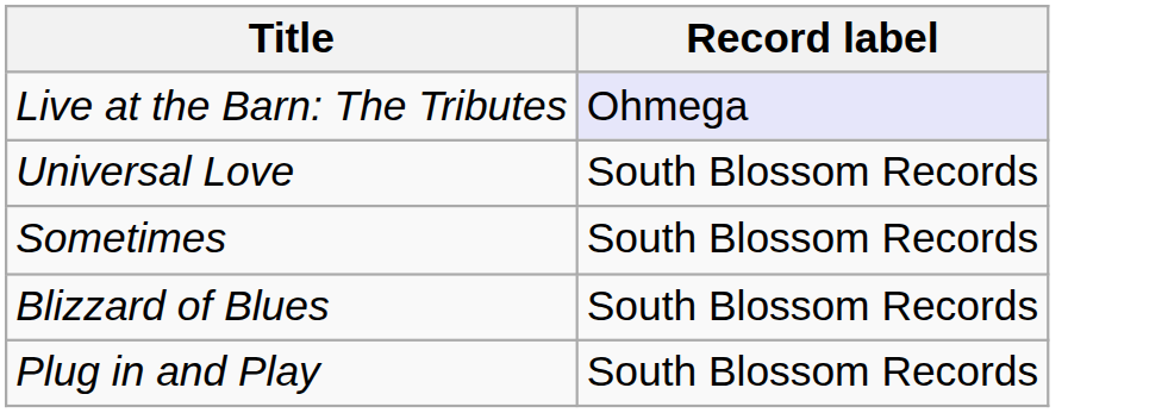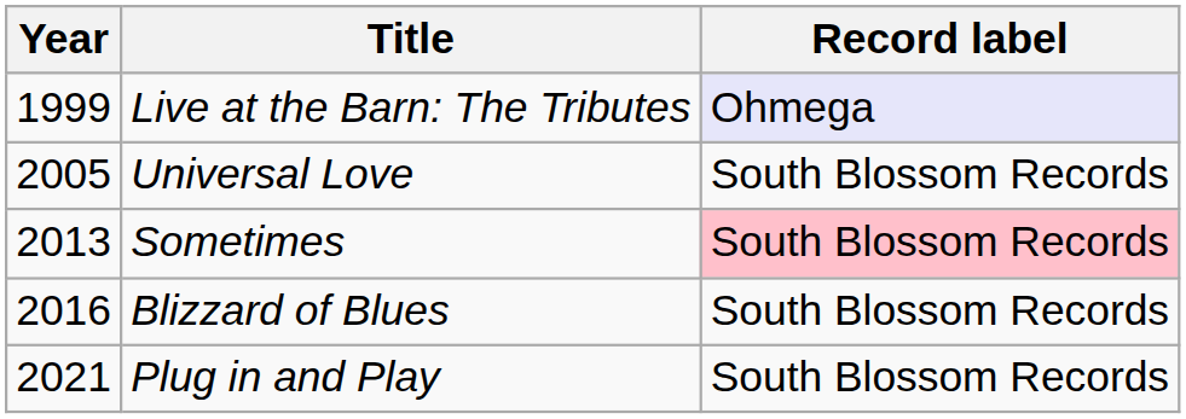+ column: Year | 1999 | 2005 | 2013 | 2016 | 2021
Sometimes | Record label: no background -> pink background
